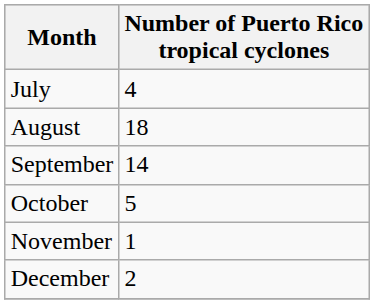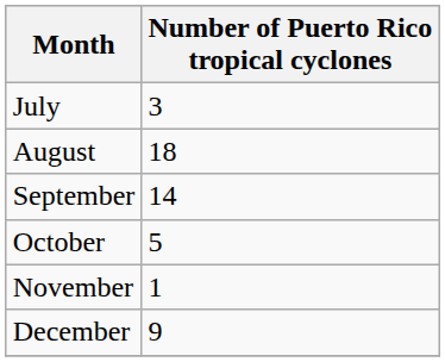July | Number of Puerto Rico tropical cyclones: 4 -> 3
December | Number of Puerto Rico tropical cyclones: 2 -> 9
